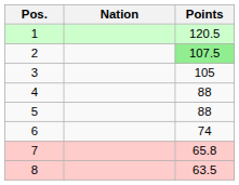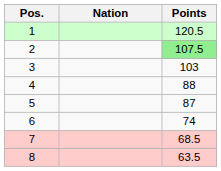3 | Points: 105 -> 103
5 | Points: 88 -> 87
7 | Points: 65.8 -> 68.5
